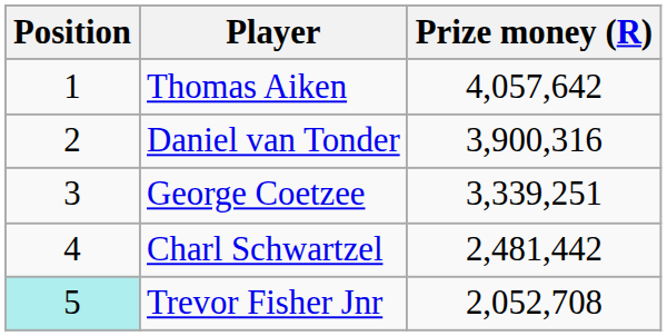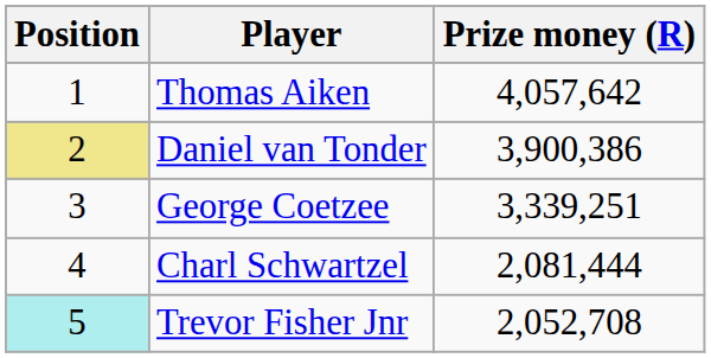Daniel van Tonder | Position: no background -> khaki background
Daniel van Tonder | Prize money (R): 3,900,316 -> 3,900,386
Charl Schwartzel | Prize money (R): 2,481,442 -> 2,081,444
